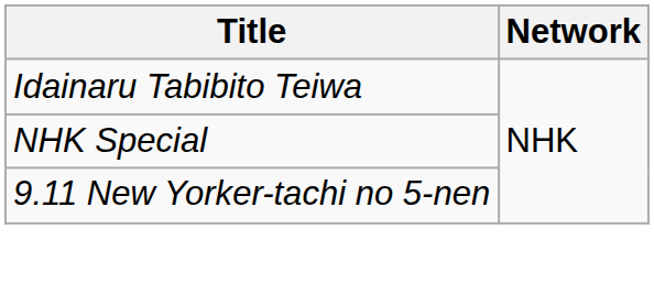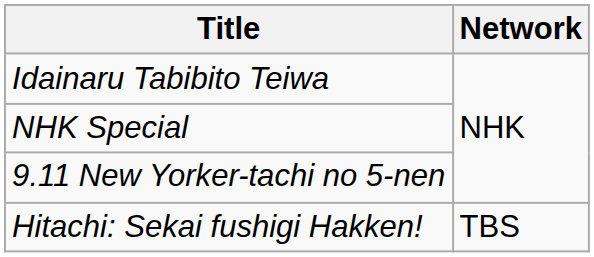+ row: Hitachi: Sekai fushigi Hakken! | TBS
